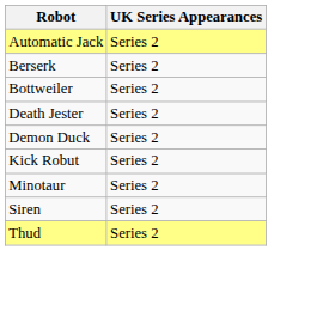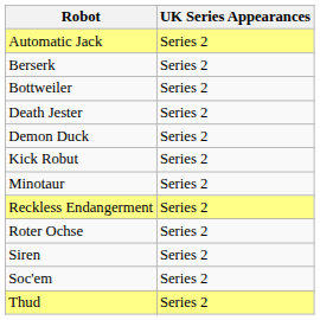+ row: Reckless Endangerment | Series 2
+ row: Roter Ochse | Series 2
+ row: Soc'em | Series 2
